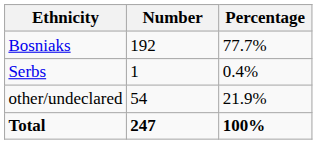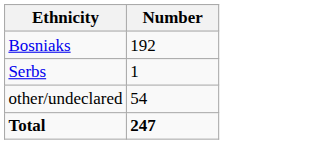- column: Percentage | 77.7% | 0.4% | 21.9% | 100%
